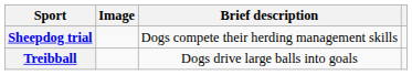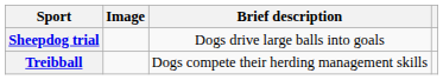Sheepdog trial | Brief description: Dogs compete their herding management skills -> Dogs drive large balls into goals
Treibball | Brief description: Dogs drive large balls into goals -> Dogs compete their herding management skills
